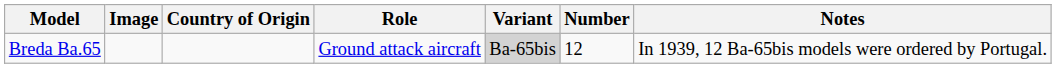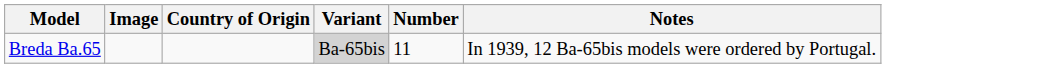- column: Role | Ground attack aircraft
Breda Ba.65 | Number: 12 -> 11
